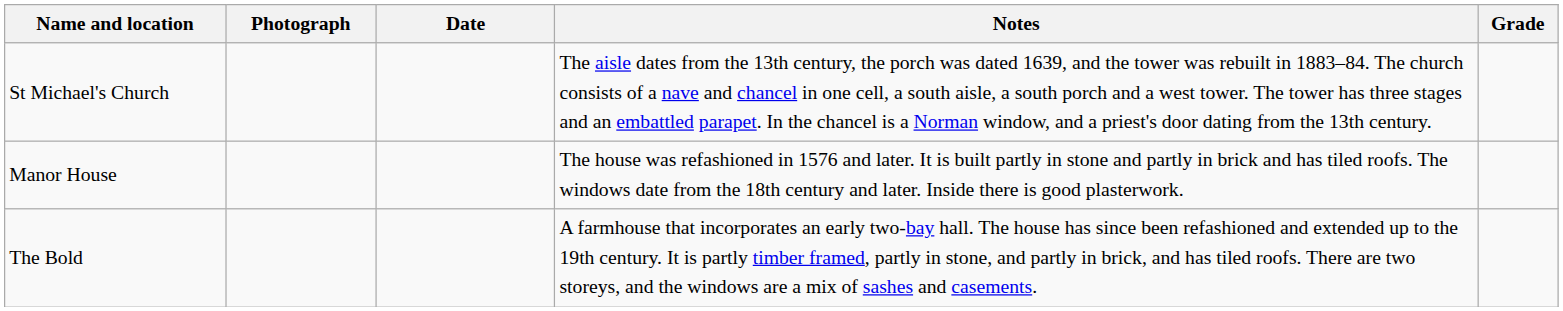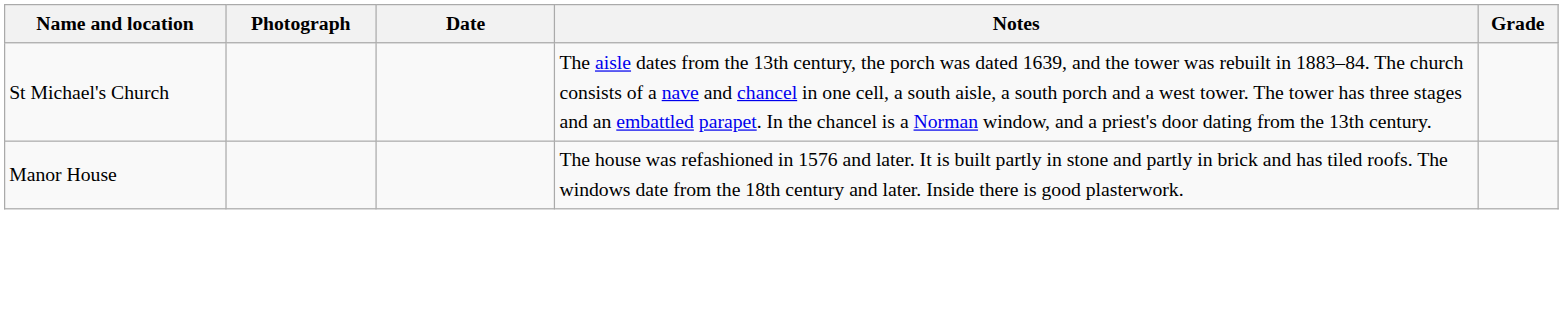- row: The Bold | A farmhouse that incorporates an early two-bay hall. The house has since been refashioned and extended up to the 19th century. It is partly timber framed, partly in stone, and partly in brick, and has tiled roofs. There are two storeys, and the windows are a mix of sashes and casements.
